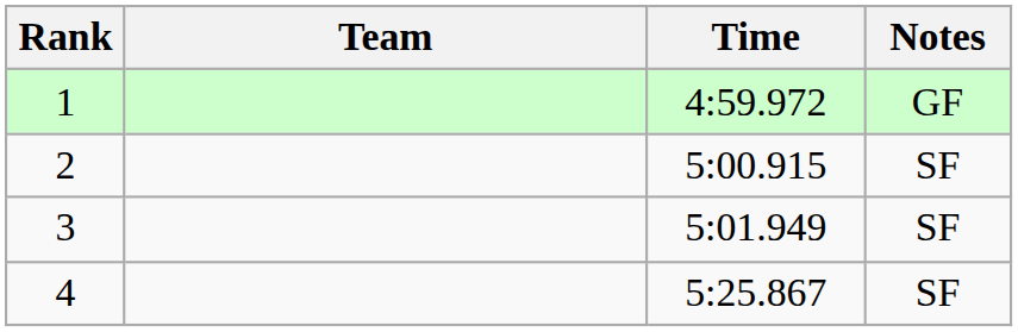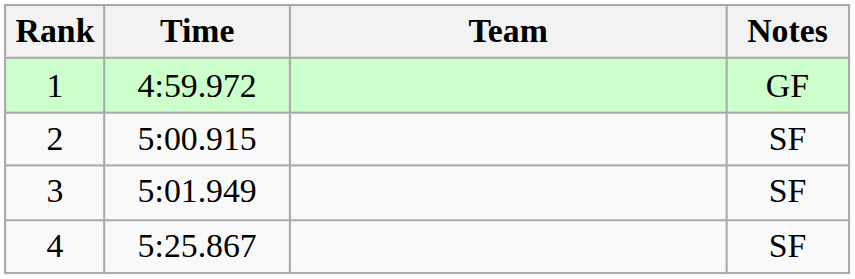columns swapped: Team <-> Time
